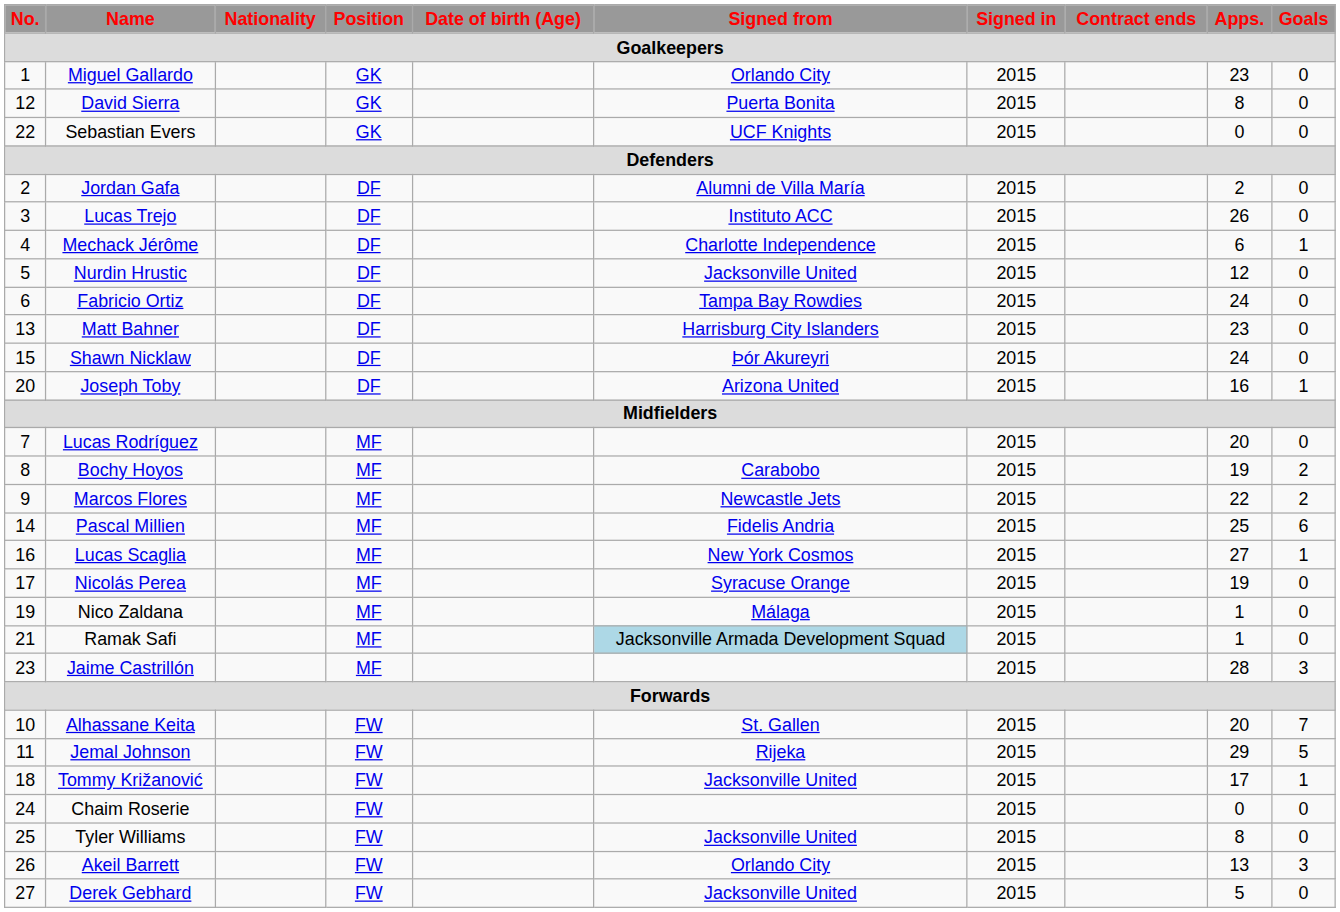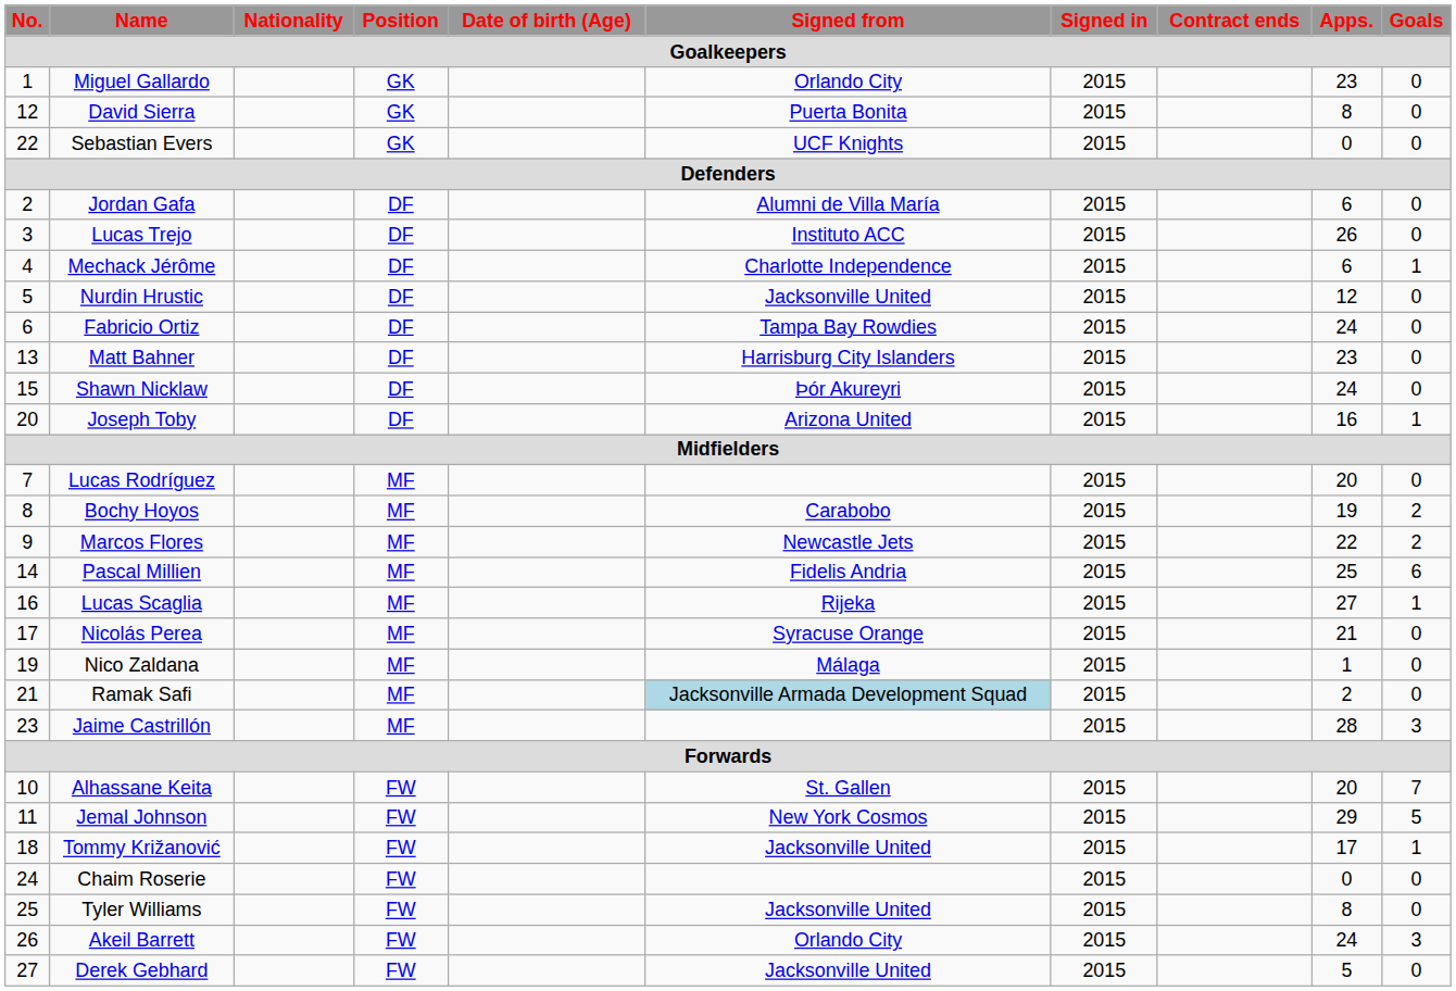Jordan Gafa | Apps.: 2 -> 6
Lucas Scaglia | Signed from: New York Cosmos -> Rijeka
Nicolás Perea | Apps.: 19 -> 21
Ramak Safi | Apps.: 1 -> 2
Jemal Johnson | Signed from: Rijeka -> New York Cosmos
Akeil Barrett | Apps.: 13 -> 24
